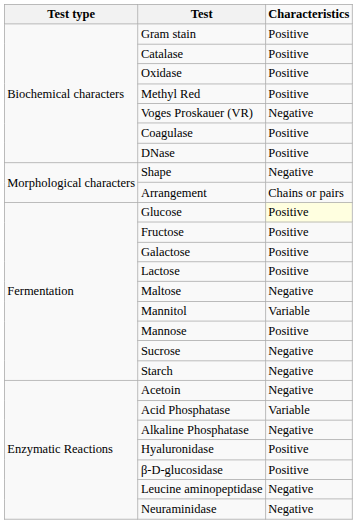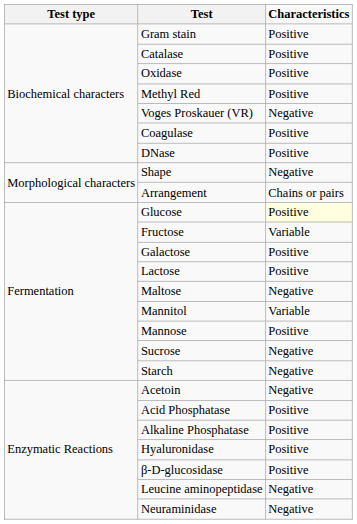Fructose | Characteristics: Positive -> Variable
Acid Phosphatase | Characteristics: Variable -> Positive
Alkaline Phosphatase | Characteristics: Negative -> Positive
